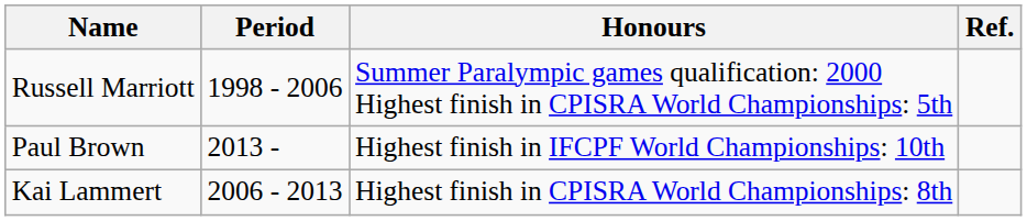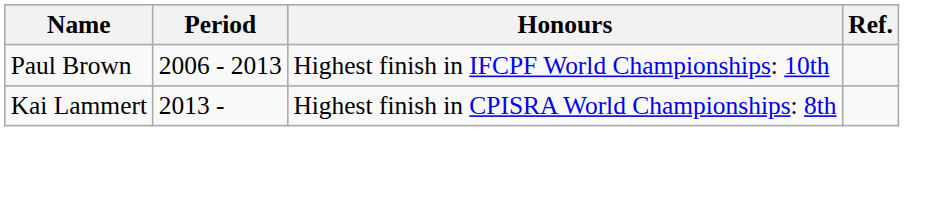- row: Russell Marriott | 1998 - 2006 | Summer Paralympic games qualification: 2000 Highest finish in CPISRA World Championships: 5th
Paul Brown | Period: 2013 - -> 2006 - 2013
Kai Lammert | Period: 2006 - 2013 -> 2013 -
